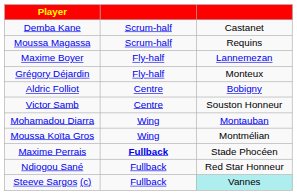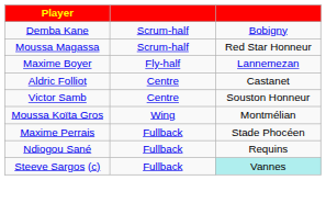Demba Kane | column 3: Castanet -> Bobigny
Moussa Magassa | column 3: Requins -> Red Star Honneur
- row: Grégory Déjardin | Fly-half | Monteux
Aldric Folliot | column 3: Bobigny -> Castanet
- row: Mohamadou Diarra | Wing | Montauban
Maxime Perrais | column 2: bold -> normal
Ndiogou Sané | column 3: Red Star Honneur -> Requins
